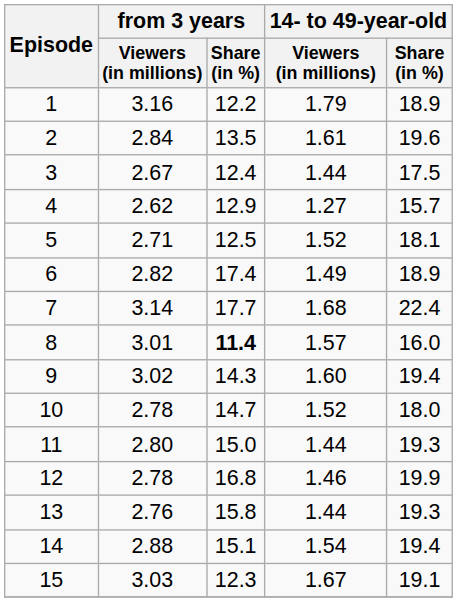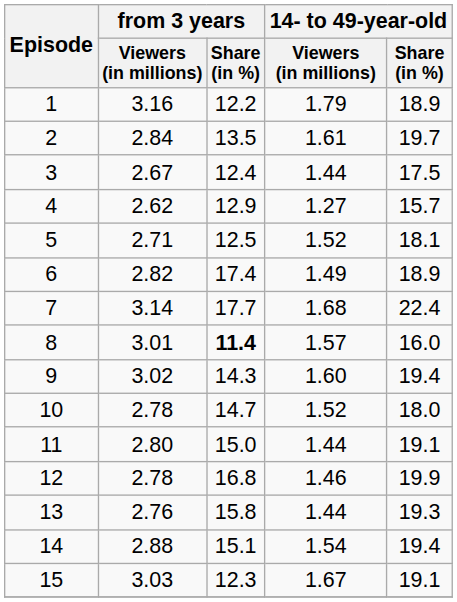2 | 14- to 49-year-old / Share (in %): 19.6 -> 19.7
11 | 14- to 49-year-old / Share (in %): 19.3 -> 19.1
